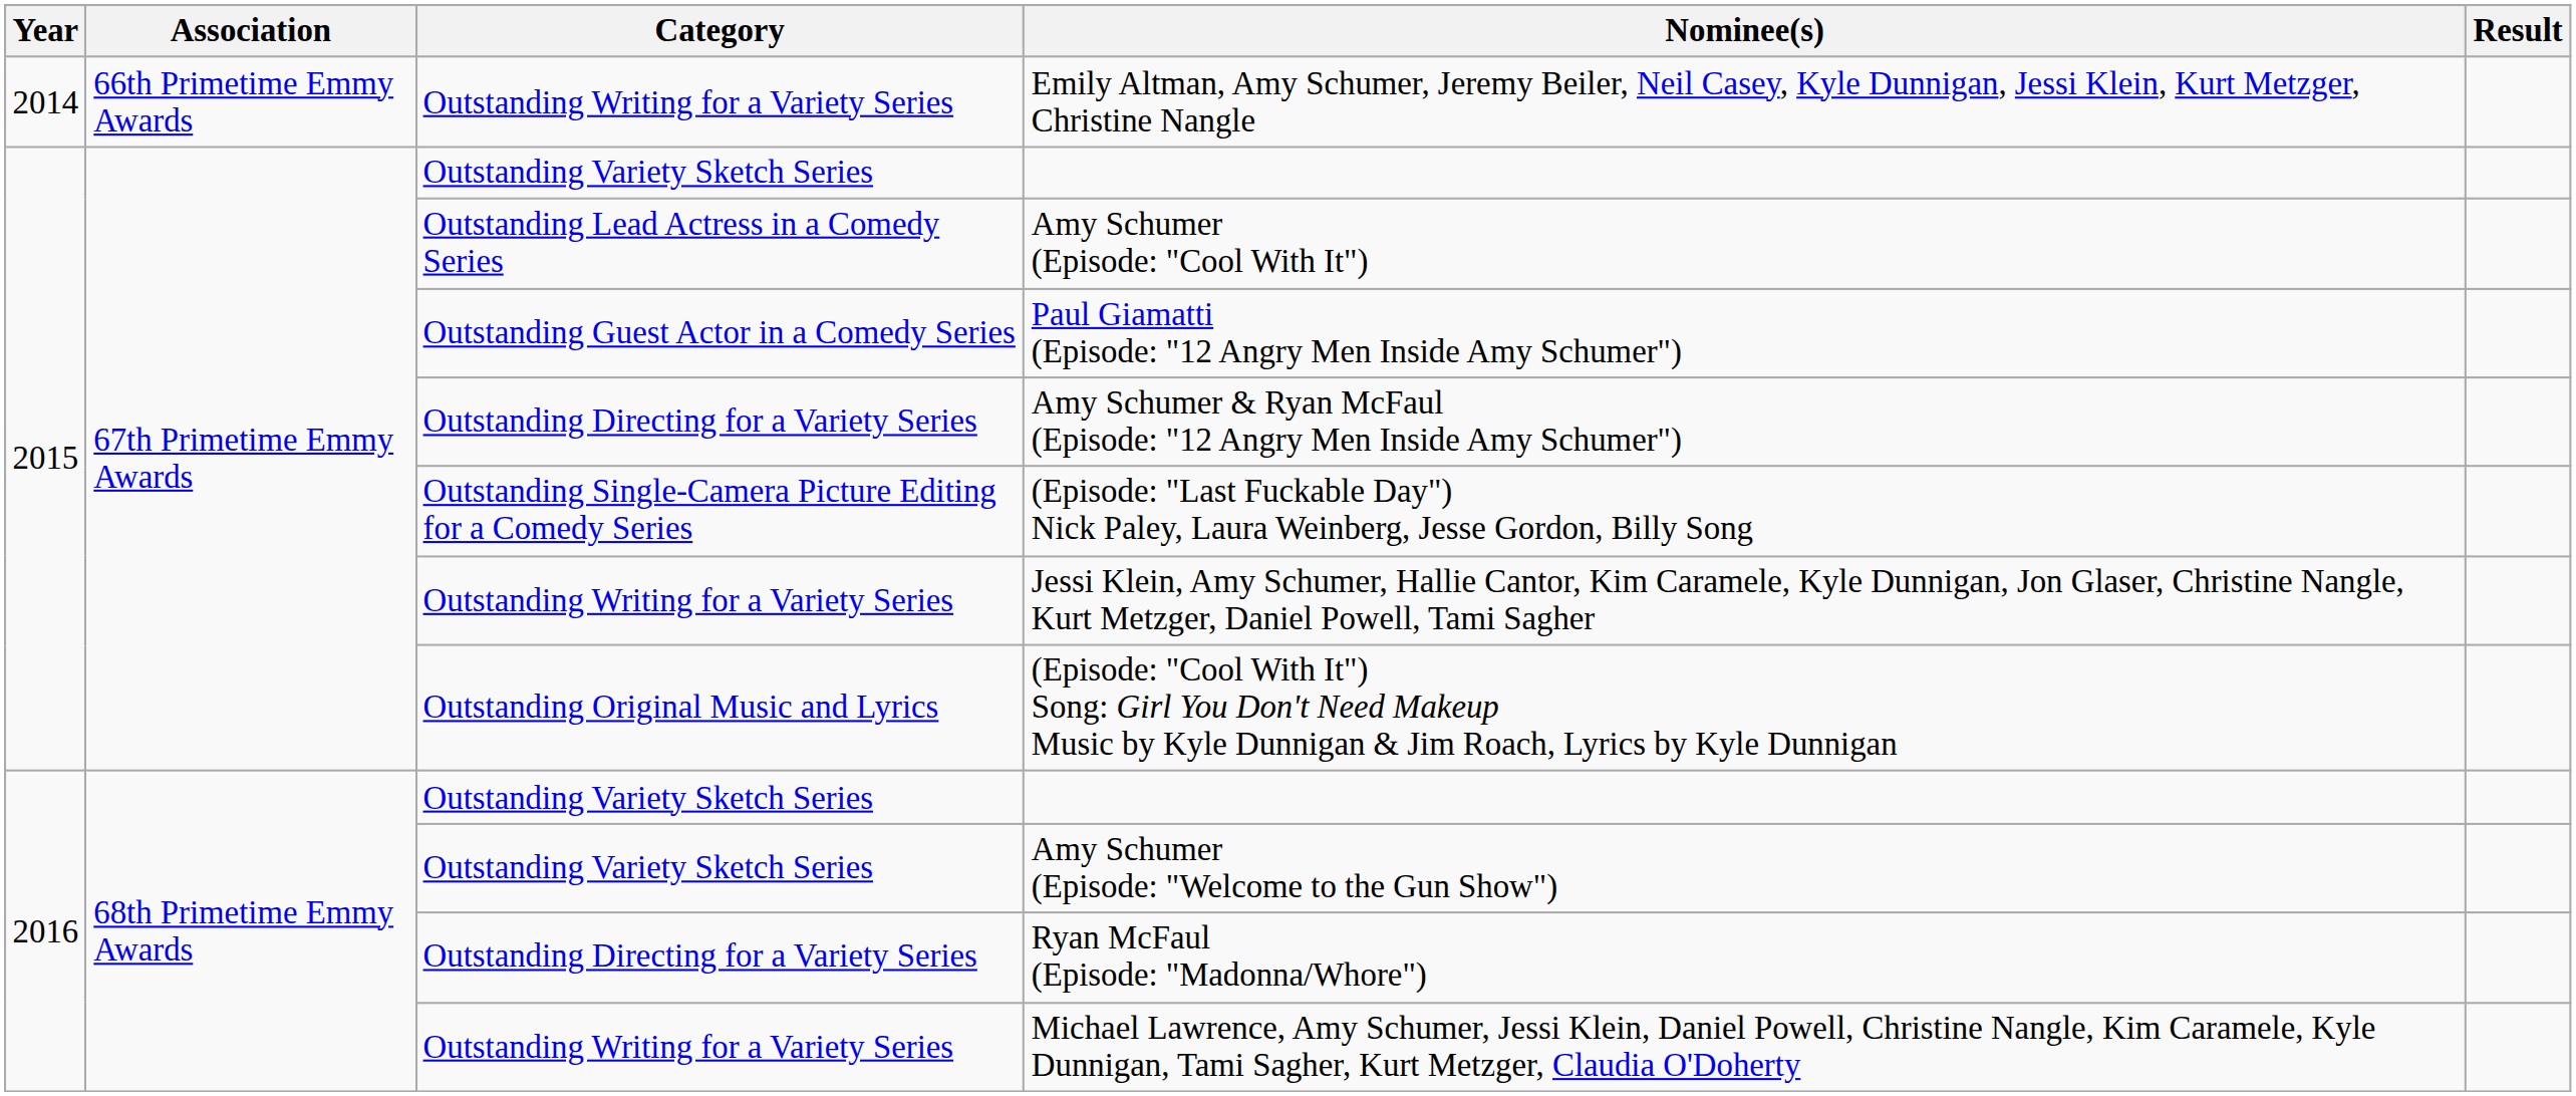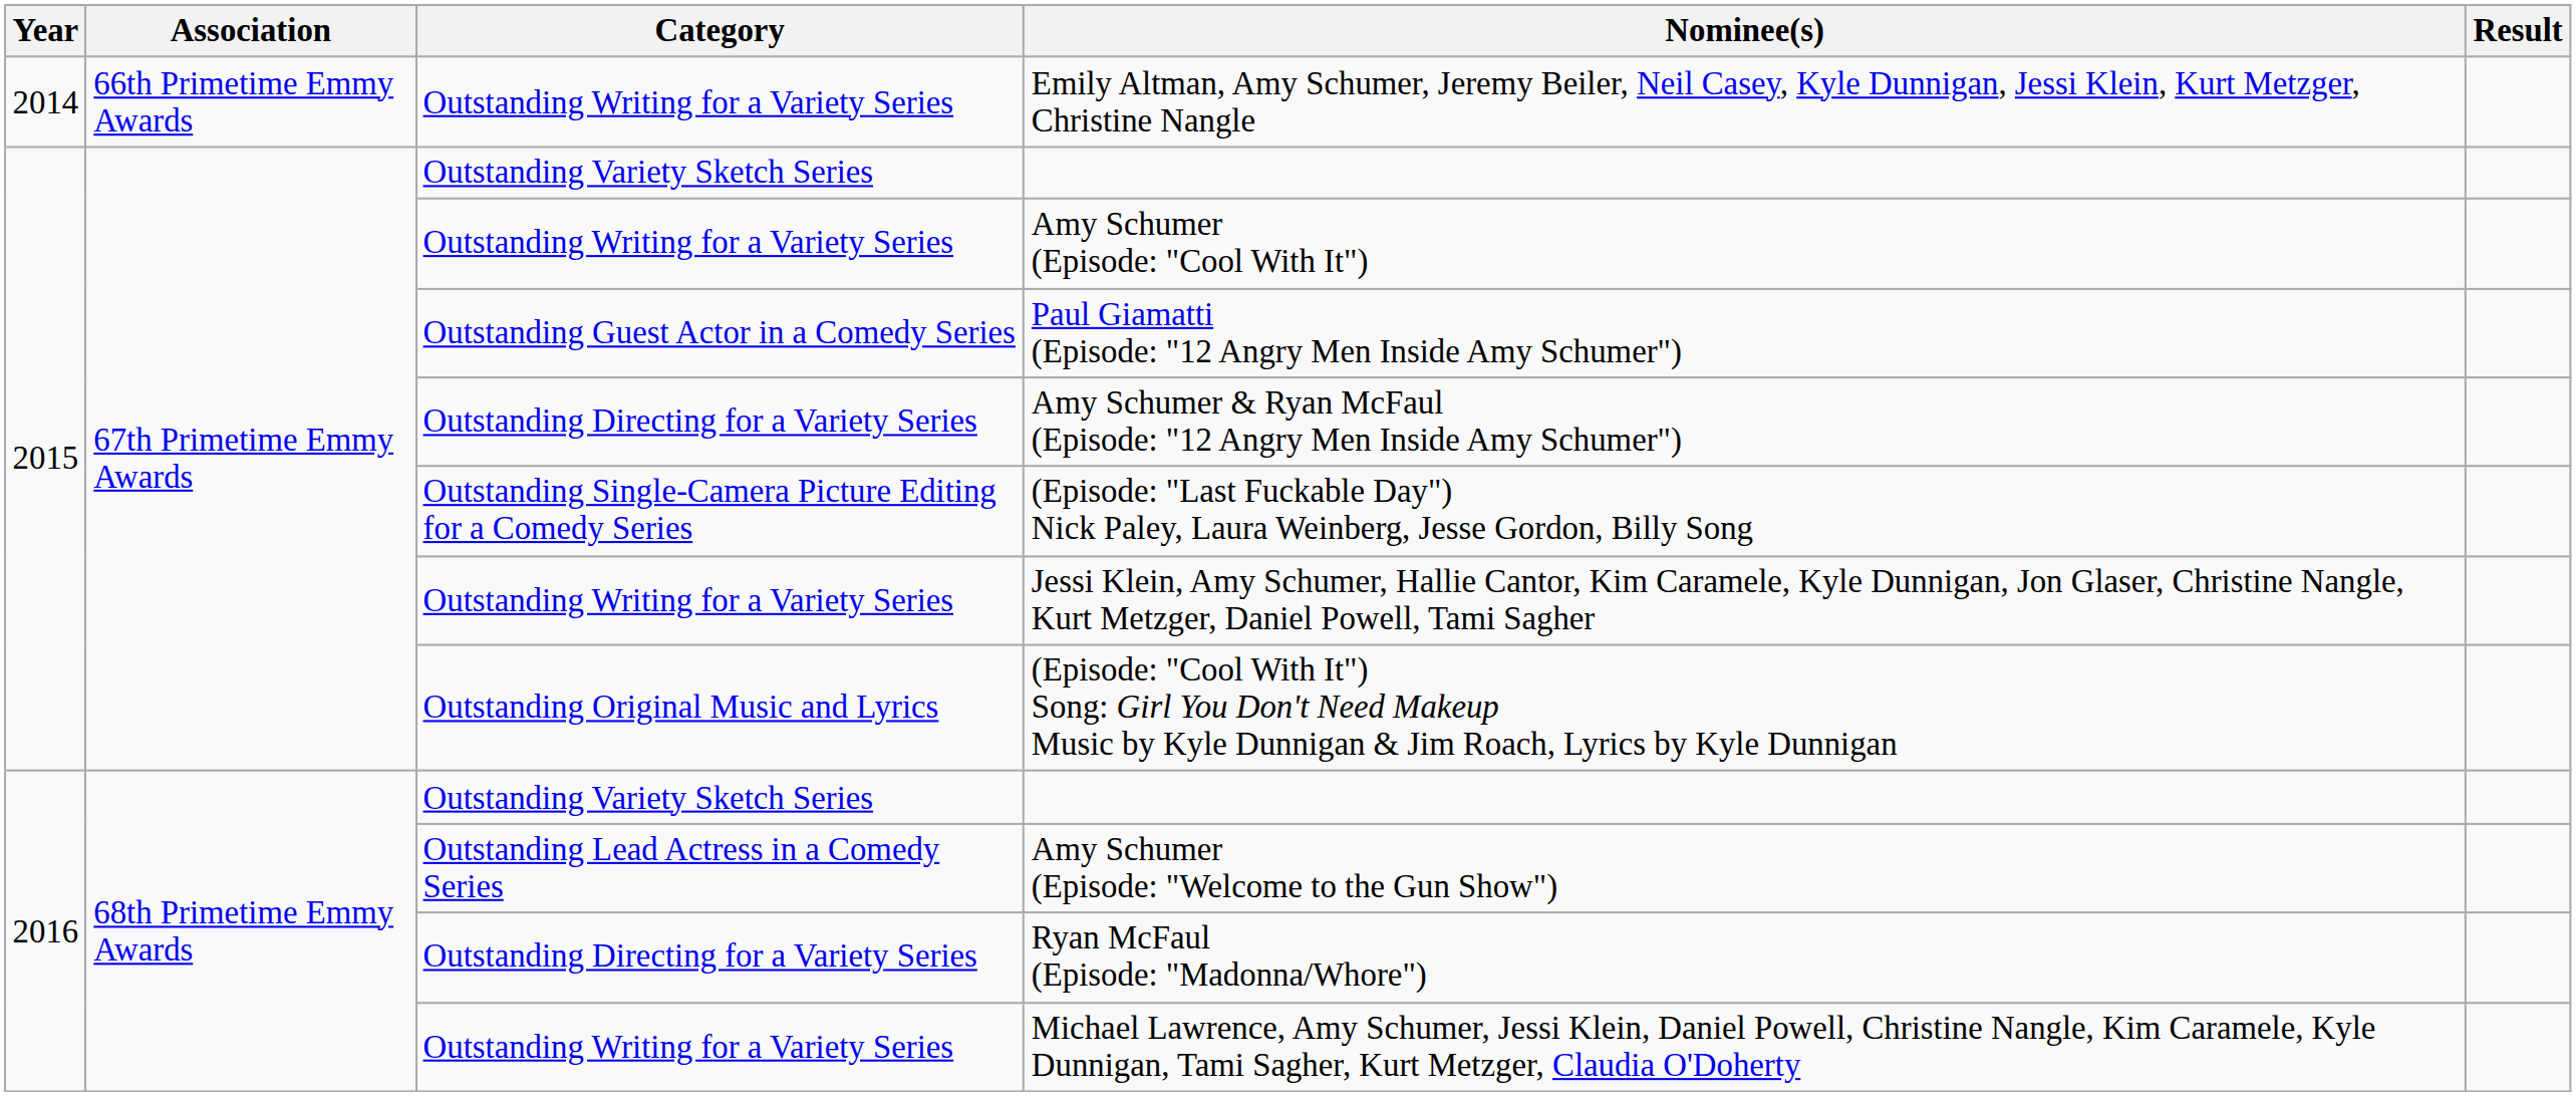Amy Schumer (Episode: "Cool With It") | Category: Outstanding Lead Actress in a Comedy Series -> Outstanding Writing for a Variety Series
Amy Schumer (Episode: "Welcome to the Gun Show") | Category: Outstanding Variety Sketch Series -> Outstanding Lead Actress in a Comedy Series
